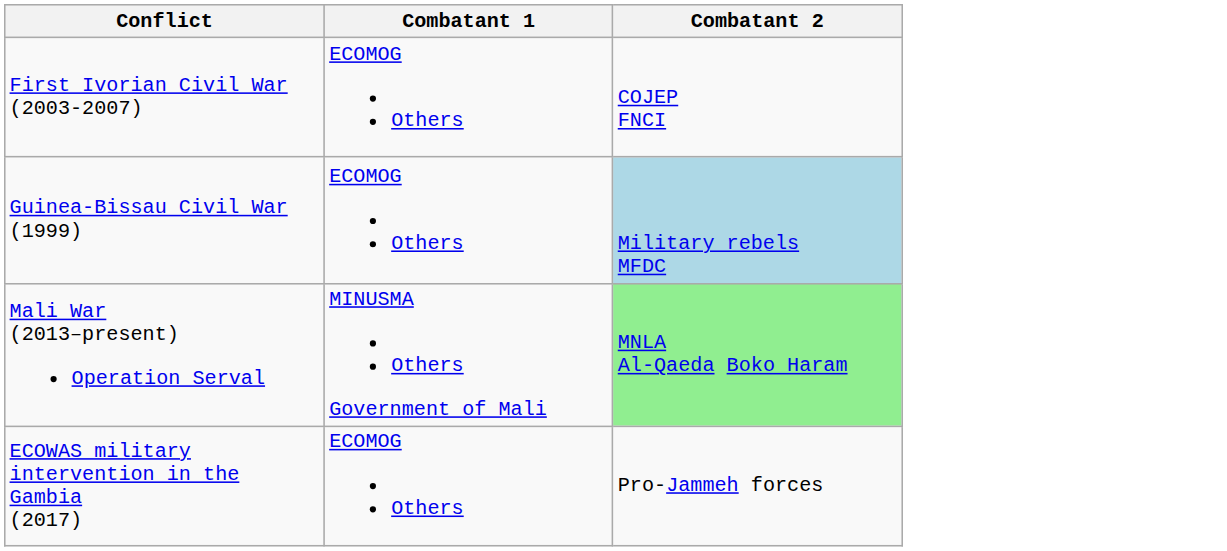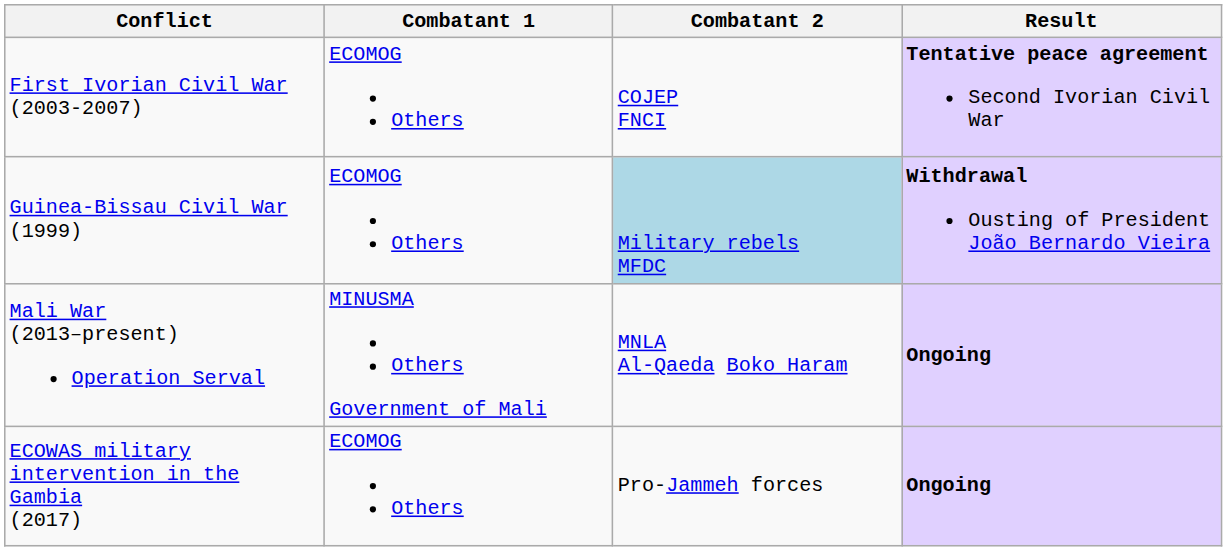+ column: Result | Tentative peace agreement Second Ivorian Civil War | Withdrawal Ousting of President João Bernardo Vieira | Ongoing | Ongoing
Mali War (2013–present) Operation Serval | Combatant 2: lightgreen background -> no background
